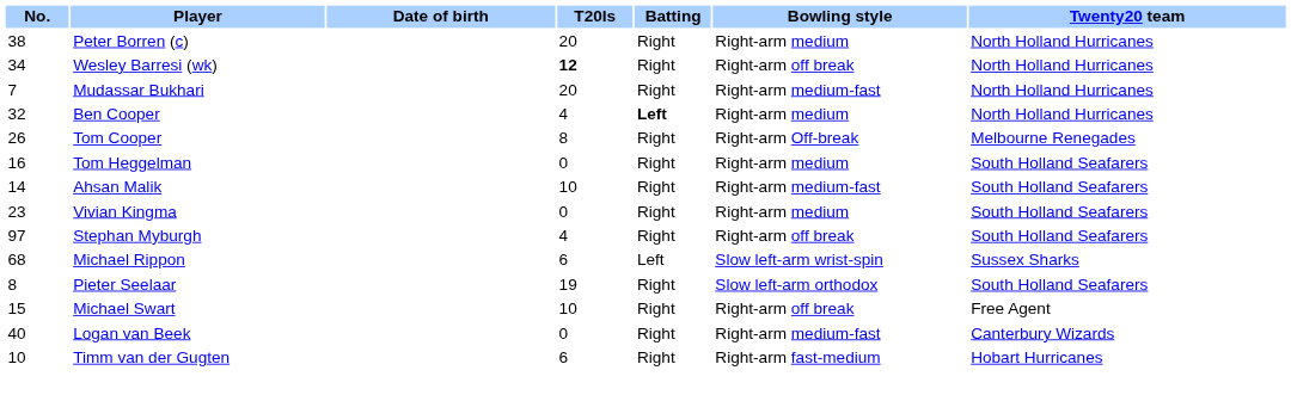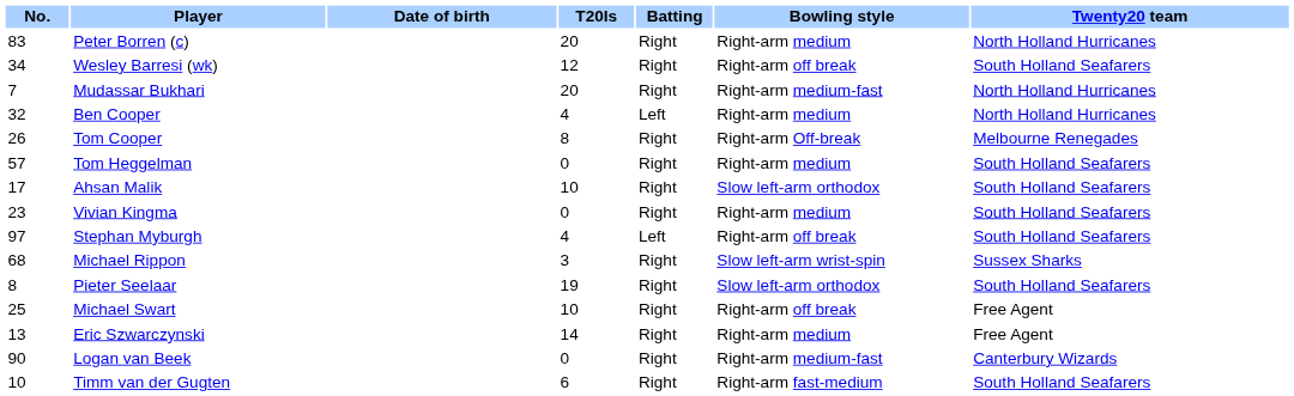Peter Borren (c) | No.: 38 -> 83
Wesley Barresi (wk) | T20Is: bold -> normal
Wesley Barresi (wk) | Twenty20 team: North Holland Hurricanes -> South Holland Seafarers
Ben Cooper | Batting: bold -> normal
Tom Heggelman | No.: 16 -> 57
Ahsan Malik | No.: 14 -> 17
Ahsan Malik | Bowling style: Right-arm medium-fast -> Slow left-arm orthodox
Stephan Myburgh | Batting: Right -> Left
Michael Rippon | T20Is: 6 -> 3
Michael Rippon | Batting: Left -> Right
Michael Swart | No.: 15 -> 25
+ row: 13 | Eric Szwarczynski | 14 | Right | Right-arm medium | Free Agent
Logan van Beek | No.: 40 -> 90
Timm van der Gugten | Twenty20 team: Hobart Hurricanes -> South Holland Seafarers
